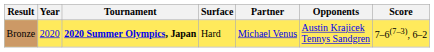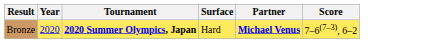- column: Opponents | Austin Krajicek Tennys Sandgren
Bronze | Partner: normal -> bold
